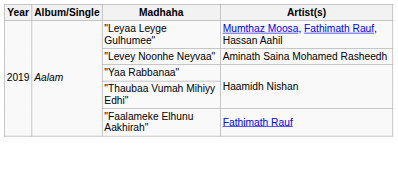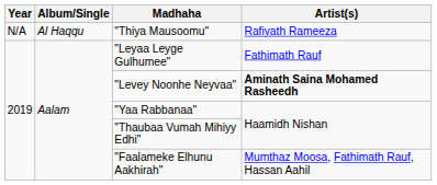+ row: N/A | Al Haqqu | "Thiya Mausoomu" | Rafiyath Rameeza
"Leyaa Leyge Gulhumee" | Artist(s): Mumthaz Moosa, Fathimath Rauf, Hassan Aahil -> Fathimath Rauf
"Levey Noonhe Neyvaa" | Artist(s): normal -> bold
"Faalameke Elhunu Aakhirah" | Artist(s): Fathimath Rauf -> Mumthaz Moosa, Fathimath Rauf, Hassan Aahil
